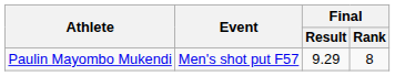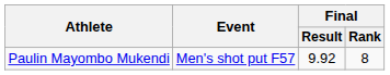Paulin Mayombo Mukendi | Final / Result: 9.29 -> 9.92
